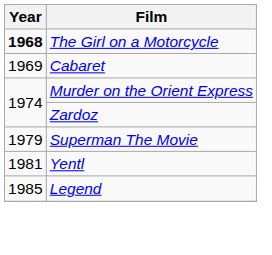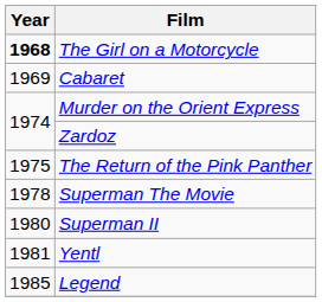+ row: 1975 | The Return of the Pink Panther
Superman The Movie | Year: 1979 -> 1978
+ row: 1980 | Superman II
